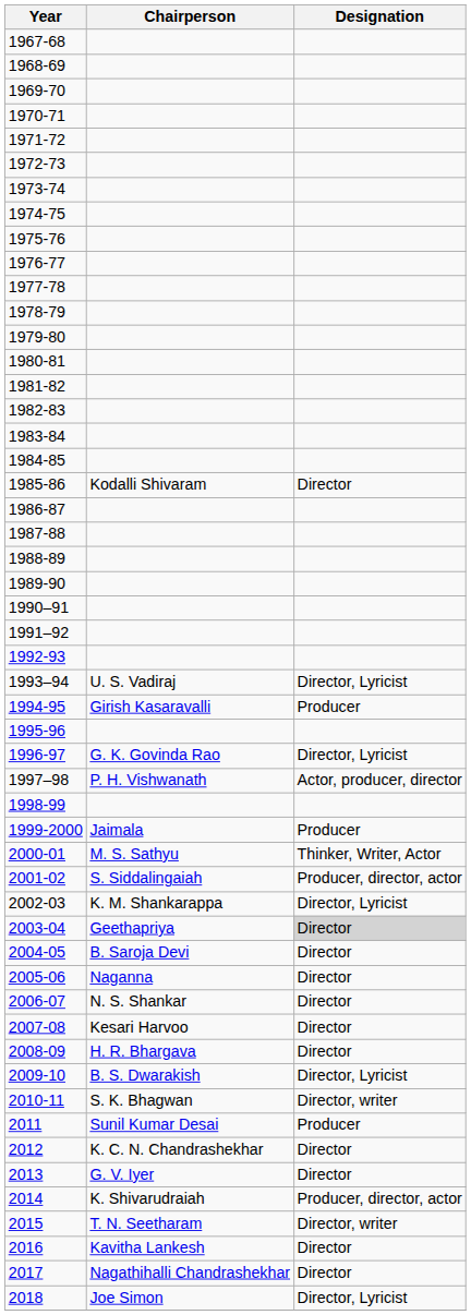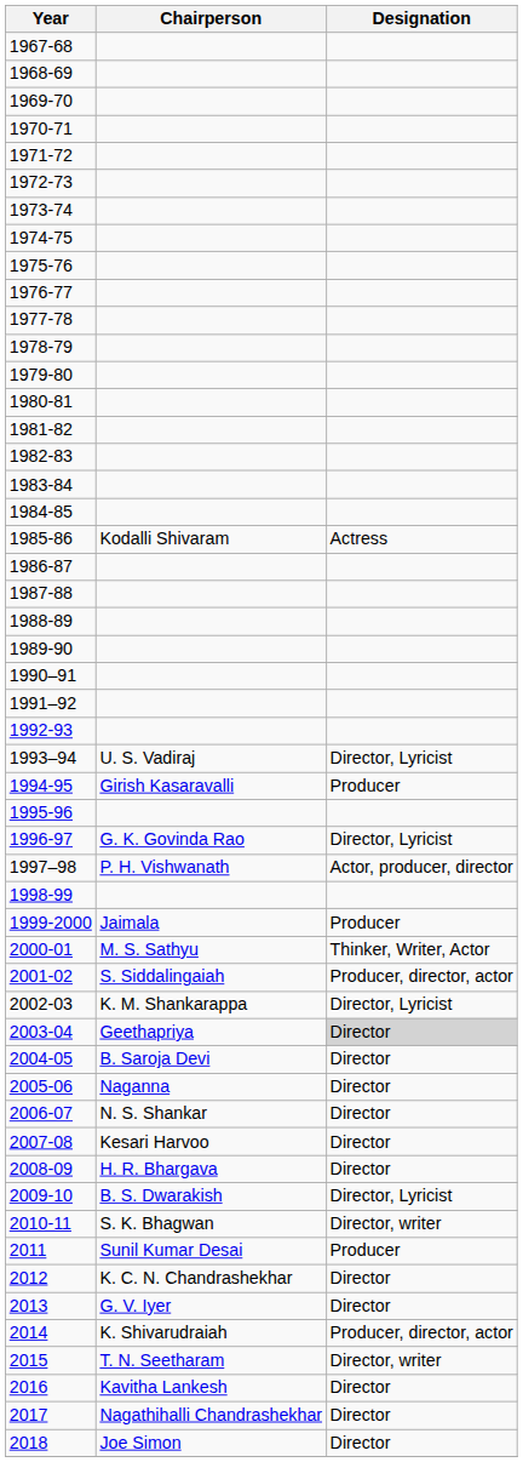1985-86 | Designation: Director -> Actress
2018 | Designation: Director, Lyricist -> Director
